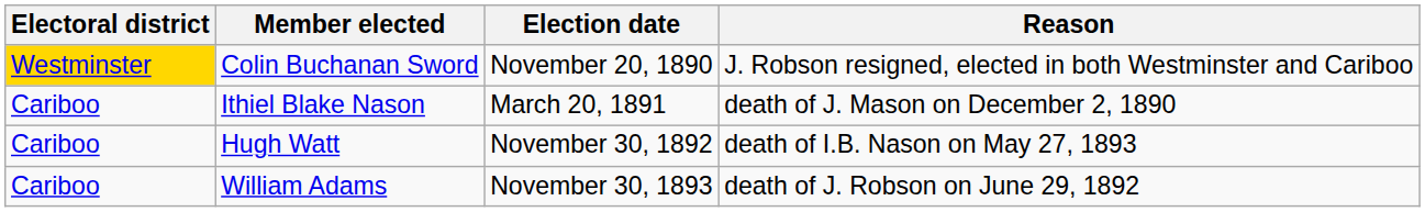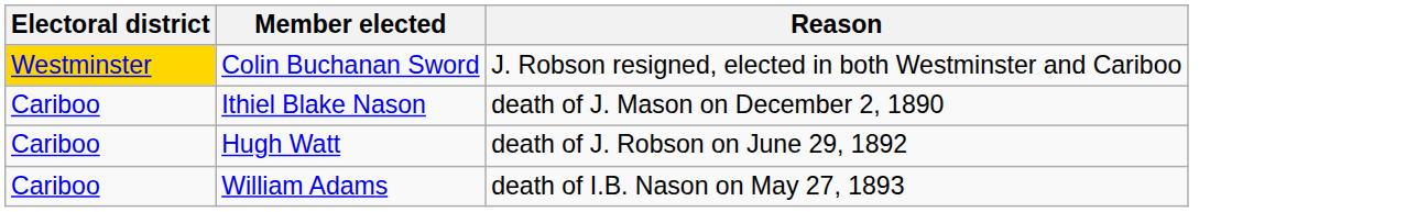- column: Election date | November 20, 1890 | March 20, 1891 | November 30, 1892 | November 30, 1893
Hugh Watt | Reason: death of I.B. Nason on May 27, 1893 -> death of J. Robson on June 29, 1892
William Adams | Reason: death of J. Robson on June 29, 1892 -> death of I.B. Nason on May 27, 1893
